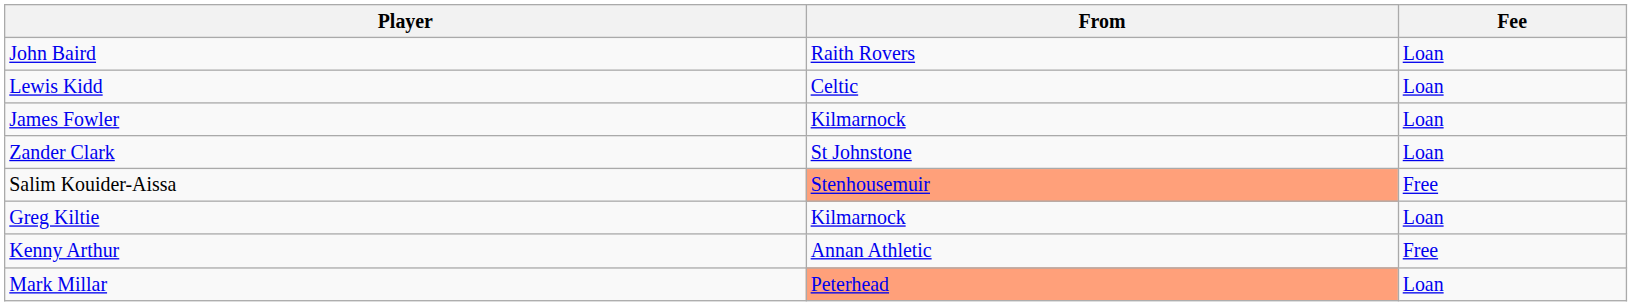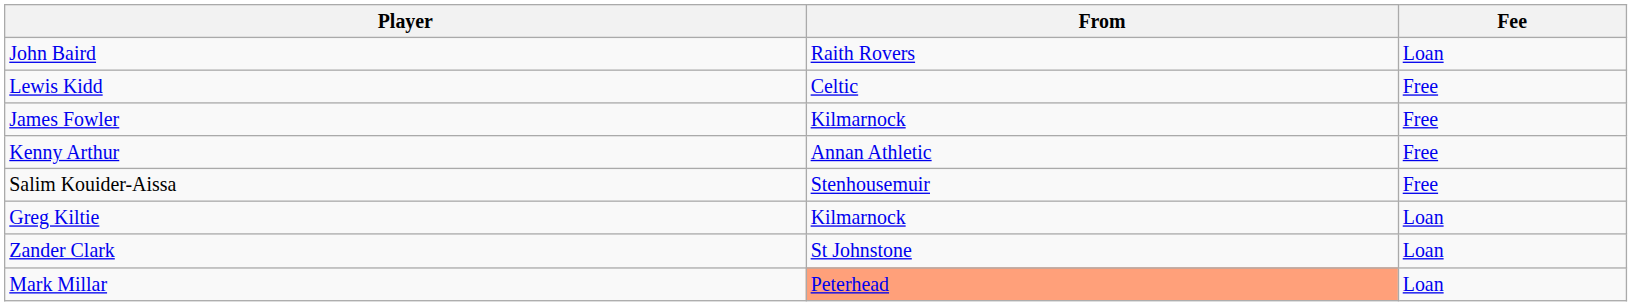Lewis Kidd | Fee: Loan -> Free
James Fowler | Fee: Loan -> Free
rows swapped: Zander Clark <-> Kenny Arthur
Salim Kouider-Aissa | From: lightsalmon background -> no background
